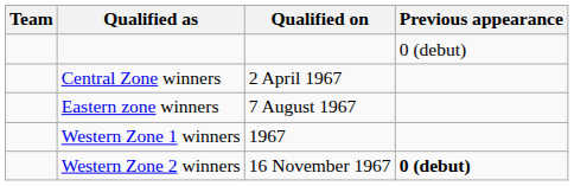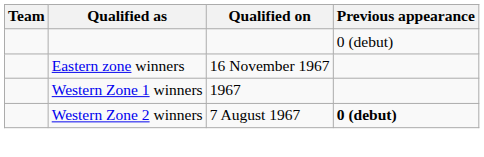- row: Central Zone winners | 2 April 1967
Eastern zone winners | Qualified on: 7 August 1967 -> 16 November 1967
Western Zone 2 winners | Qualified on: 16 November 1967 -> 7 August 1967
